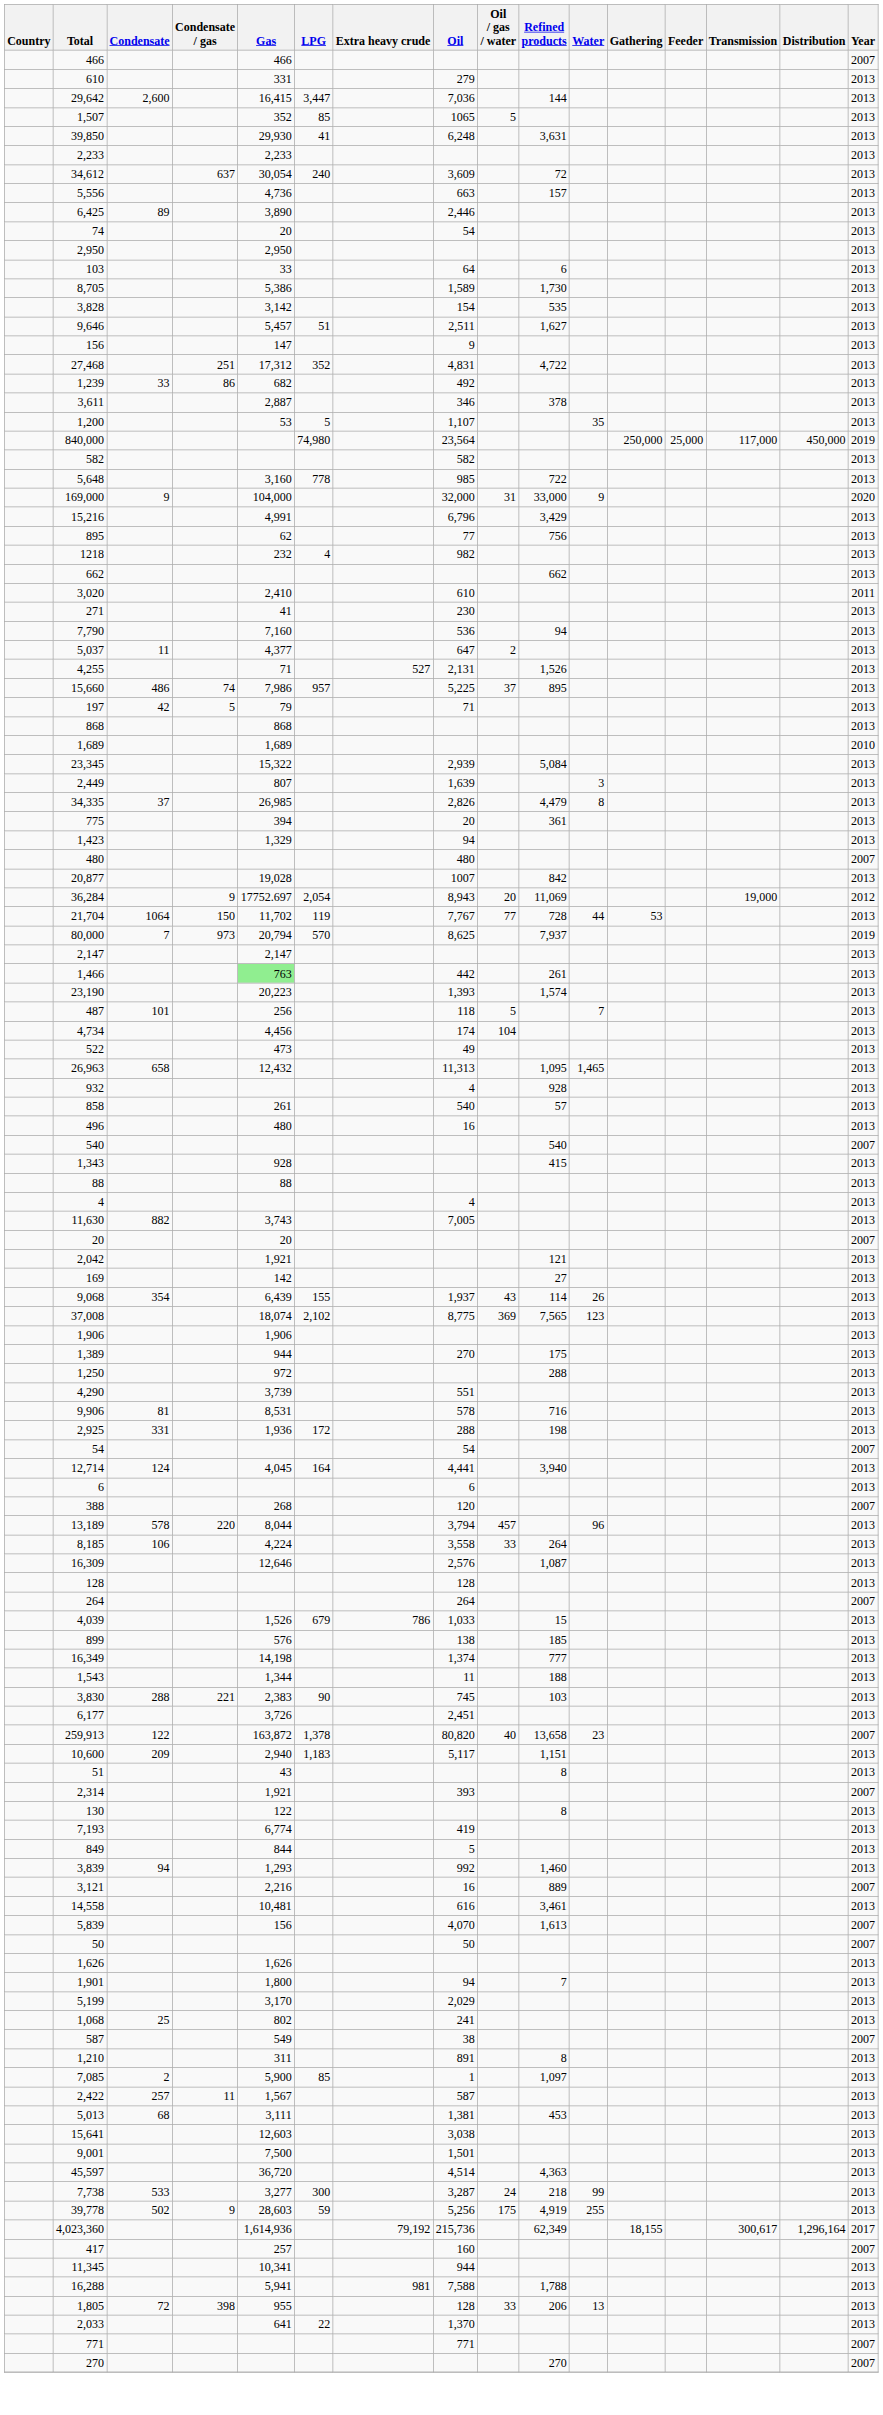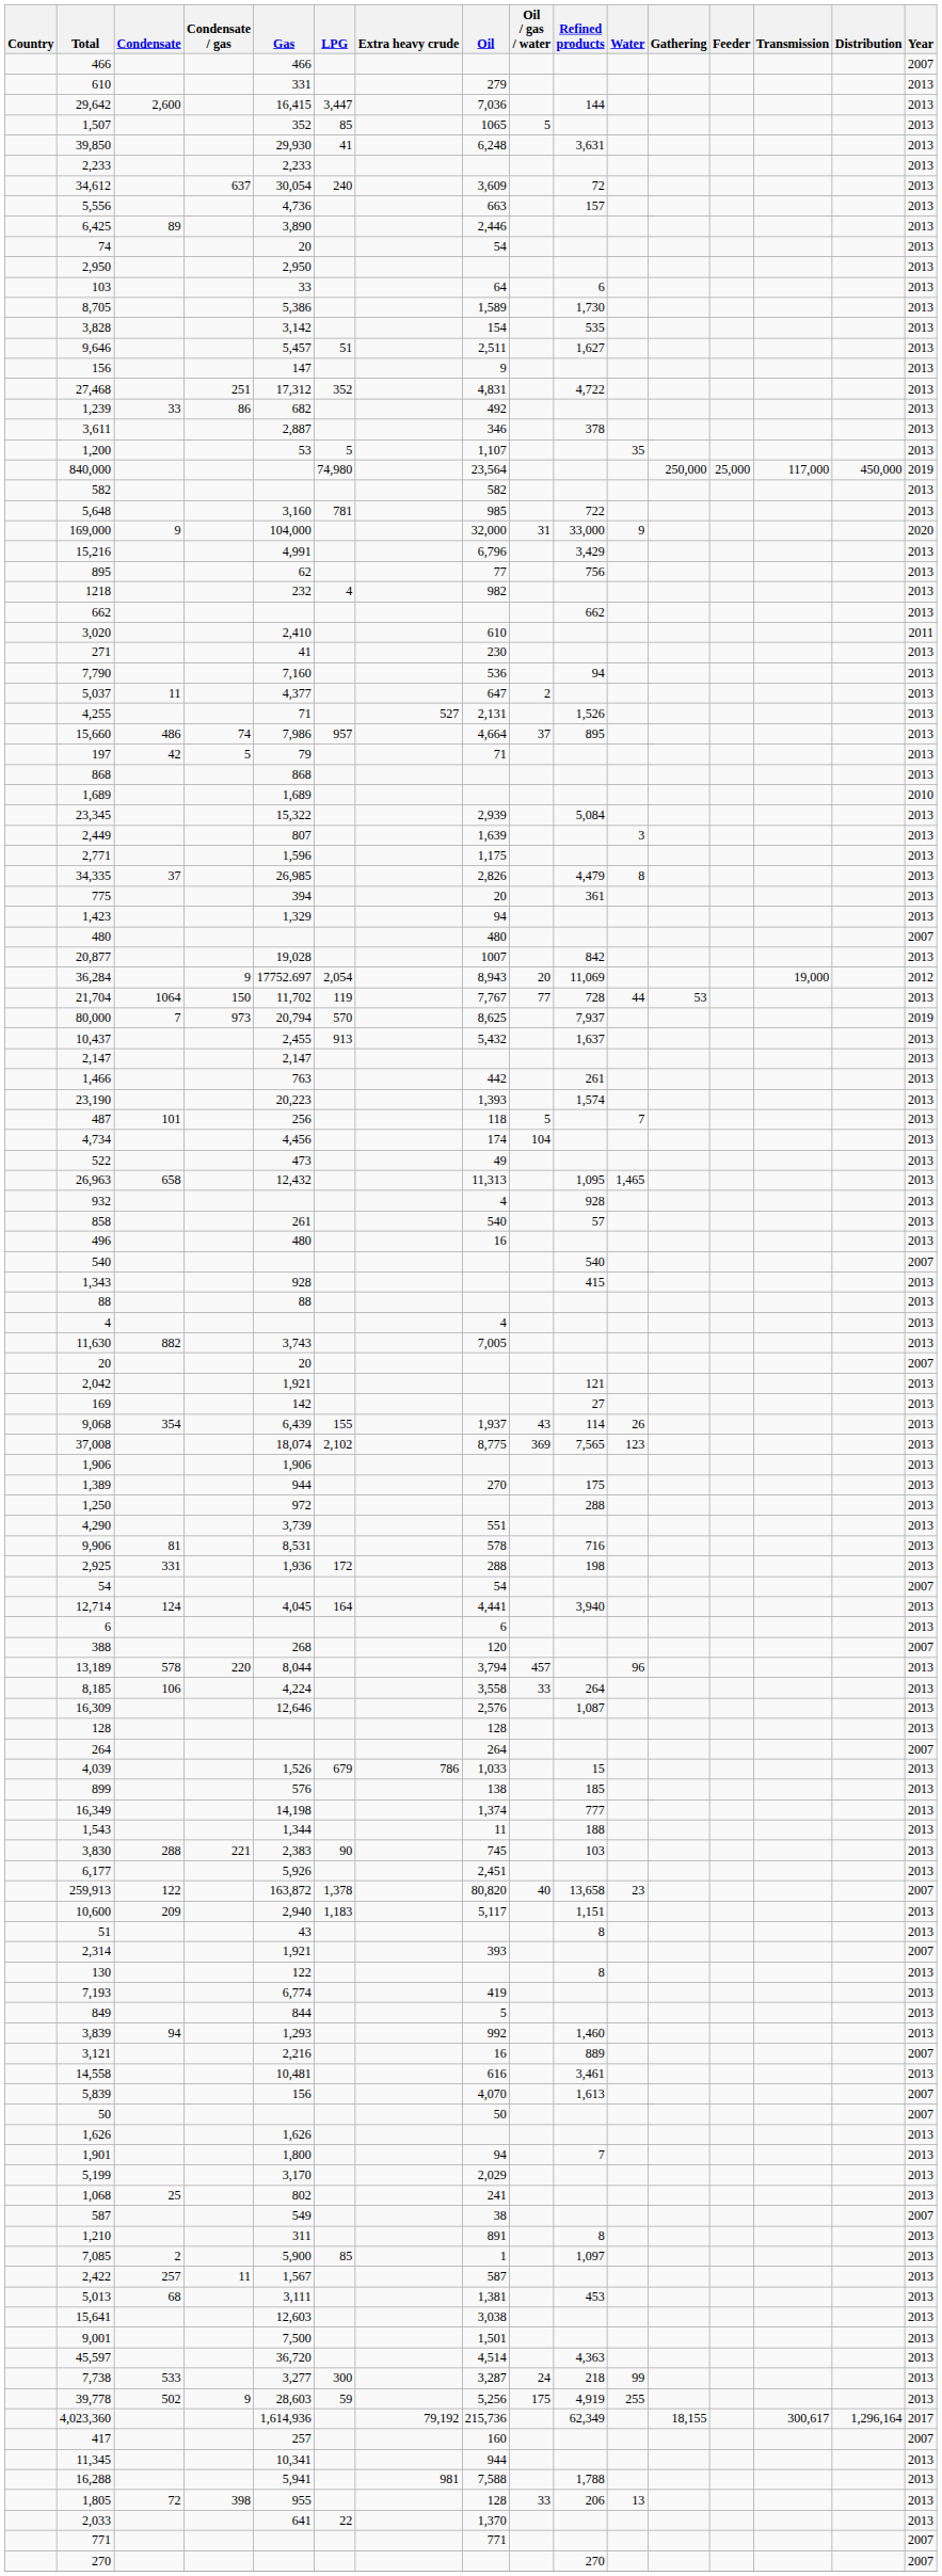5,648 | LPG: 778 -> 781
15,660 | Oil: 5,225 -> 4,664
+ row: 2,771 | 1,596 | 1,175 | 2013
+ row: 10,437 | 2,455 | 913 | 5,432 | 1,637 | 2013
1,466 | Gas: lightgreen background -> no background
6,177 | Gas: 3,726 -> 5,926
